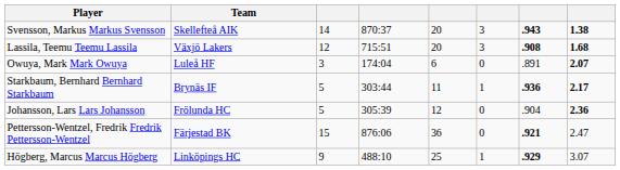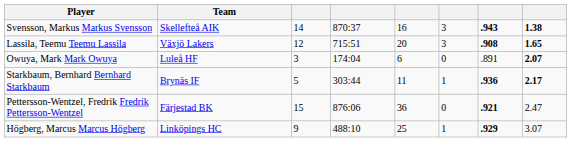Svensson, Markus Markus Svensson | column 5: 20 -> 16
Lassila, Teemu Teemu Lassila | column 8: 1.68 -> 1.65
- row: Johansson, Lars Lars Johansson | Frölunda HC | 5 | 305:39 | 12 | 0 | .904 | 2.36
